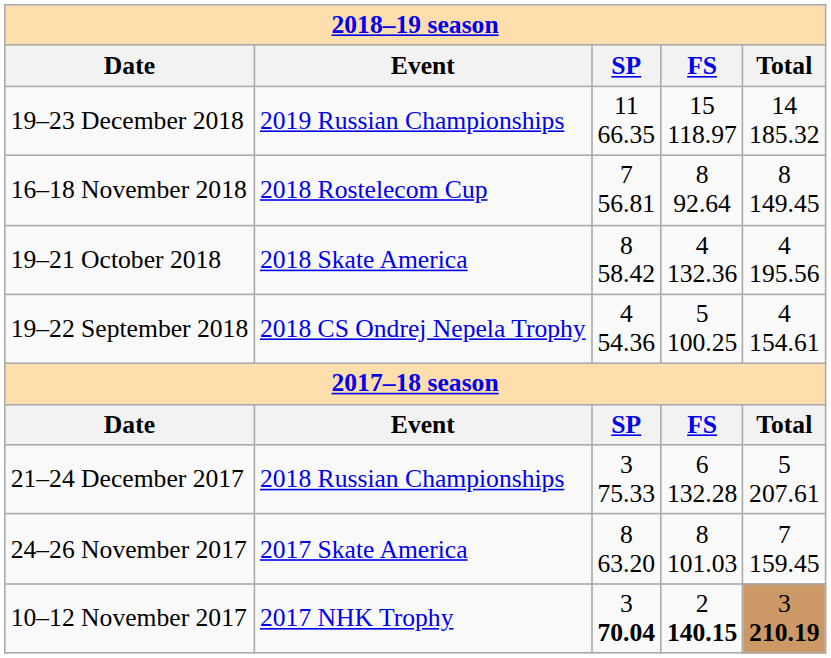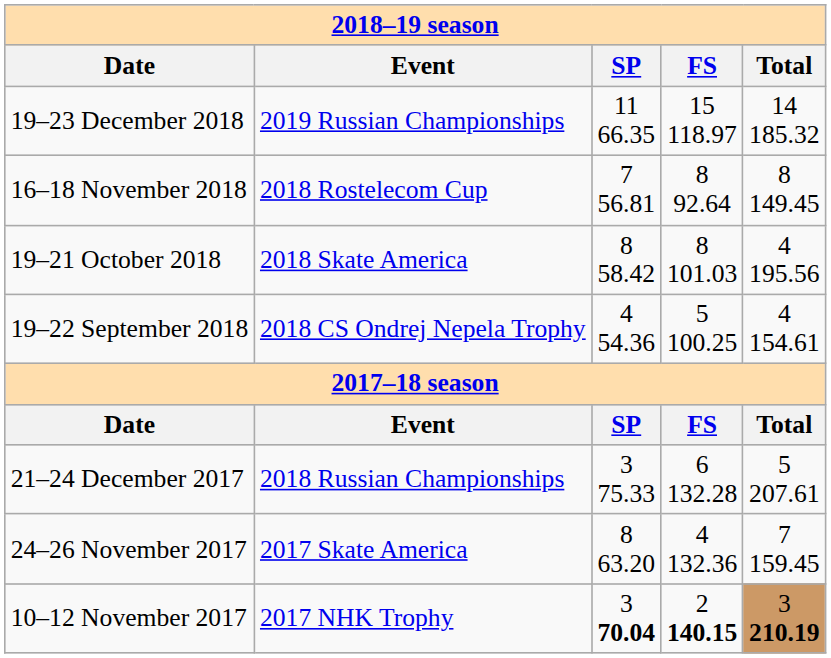19–21 October 2018 | column 4: 4 132.36 -> 8 101.03
24–26 November 2017 | column 4: 8 101.03 -> 4 132.36
